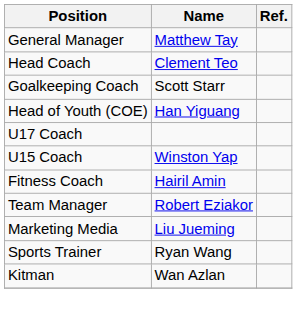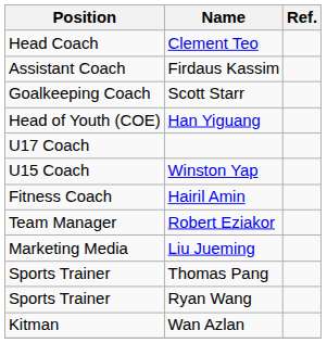- row: General Manager | Matthew Tay
+ row: Assistant Coach | Firdaus Kassim
+ row: Sports Trainer | Thomas Pang
